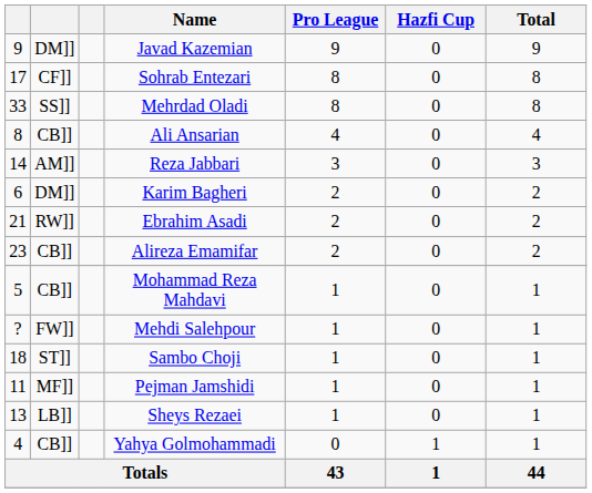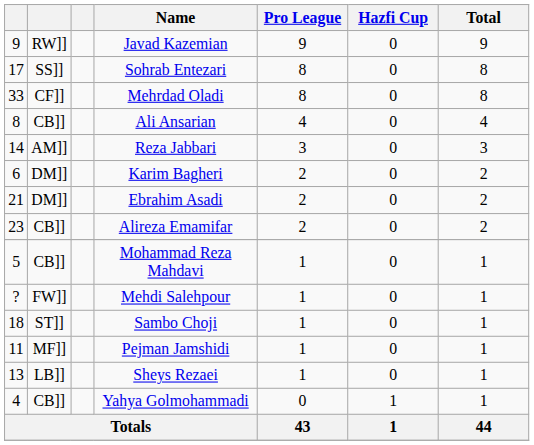Javad Kazemian | column 2: DM]] -> RW]]
Sohrab Entezari | column 2: CF]] -> SS]]
Mehrdad Oladi | column 2: SS]] -> CF]]
Ebrahim Asadi | column 2: RW]] -> DM]]
